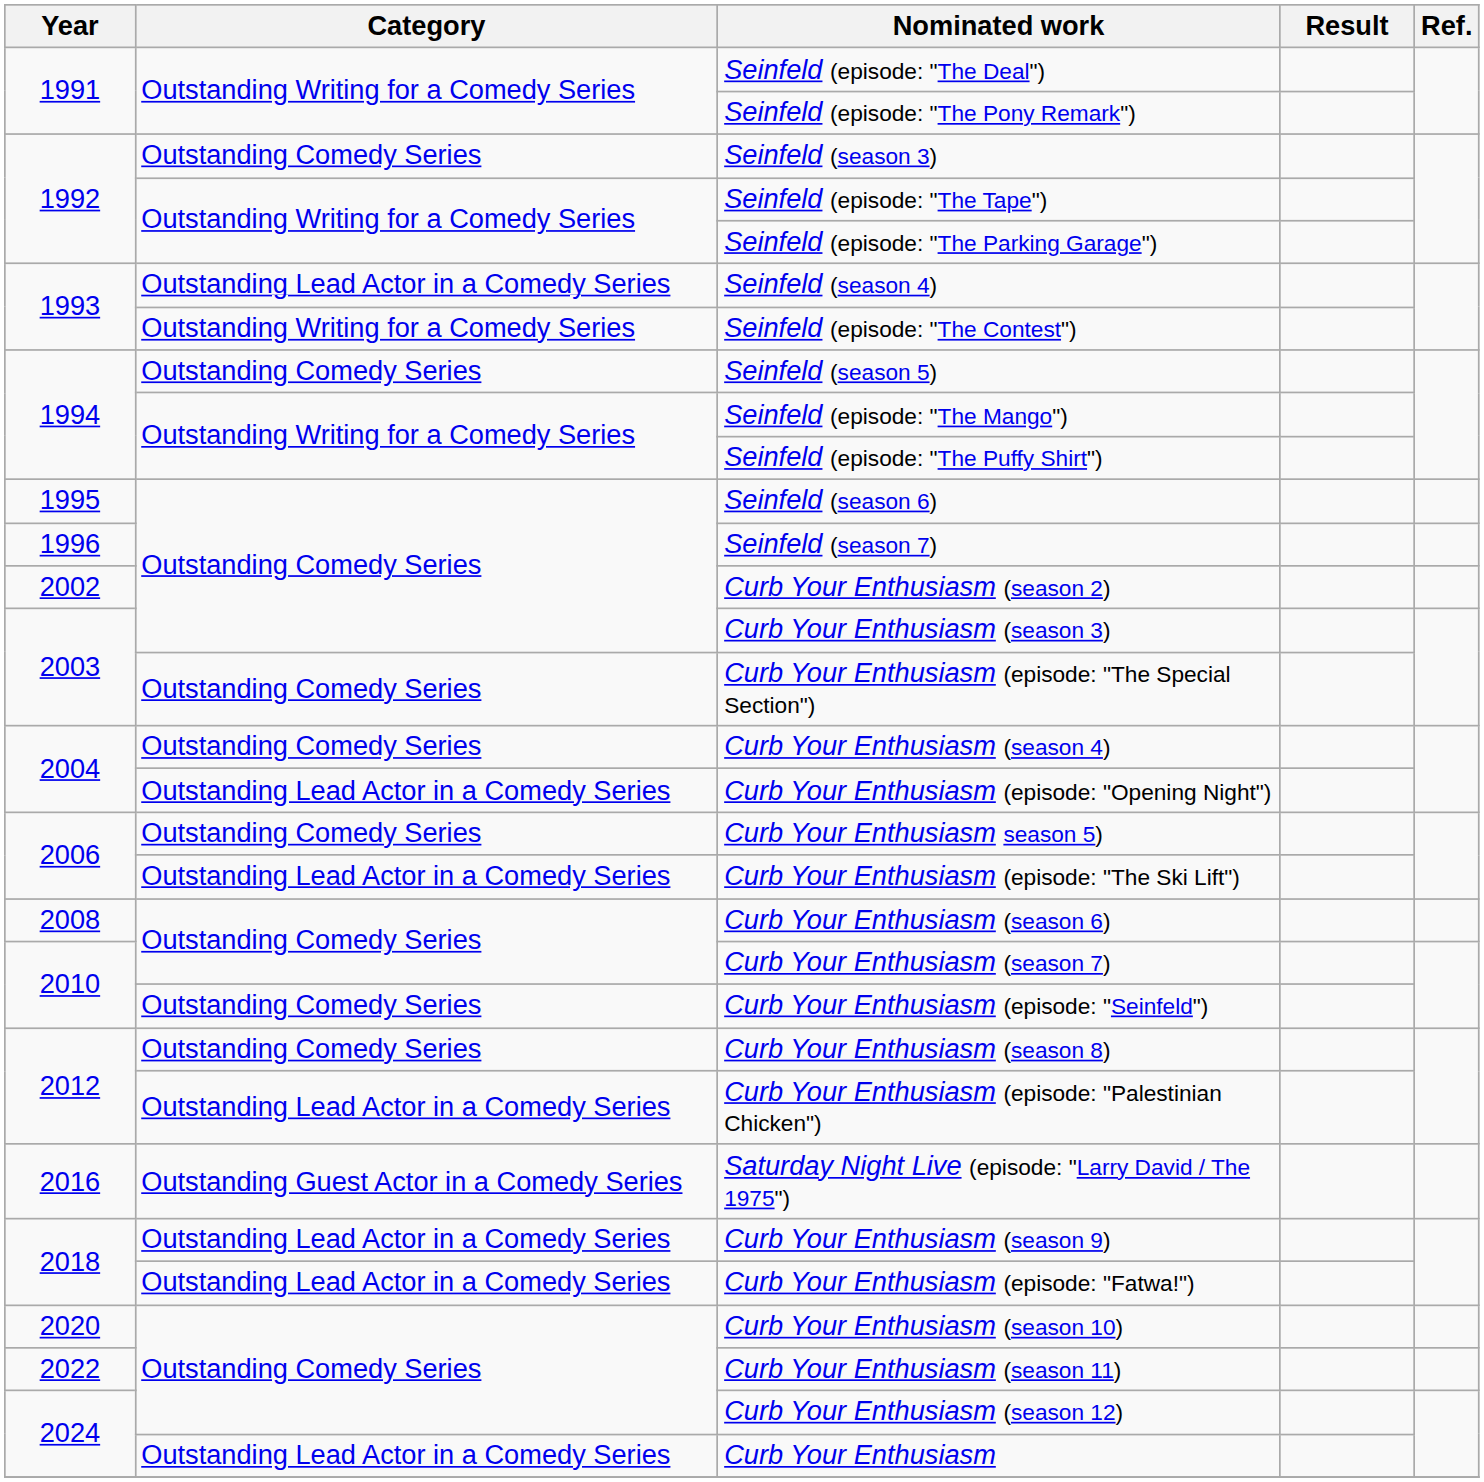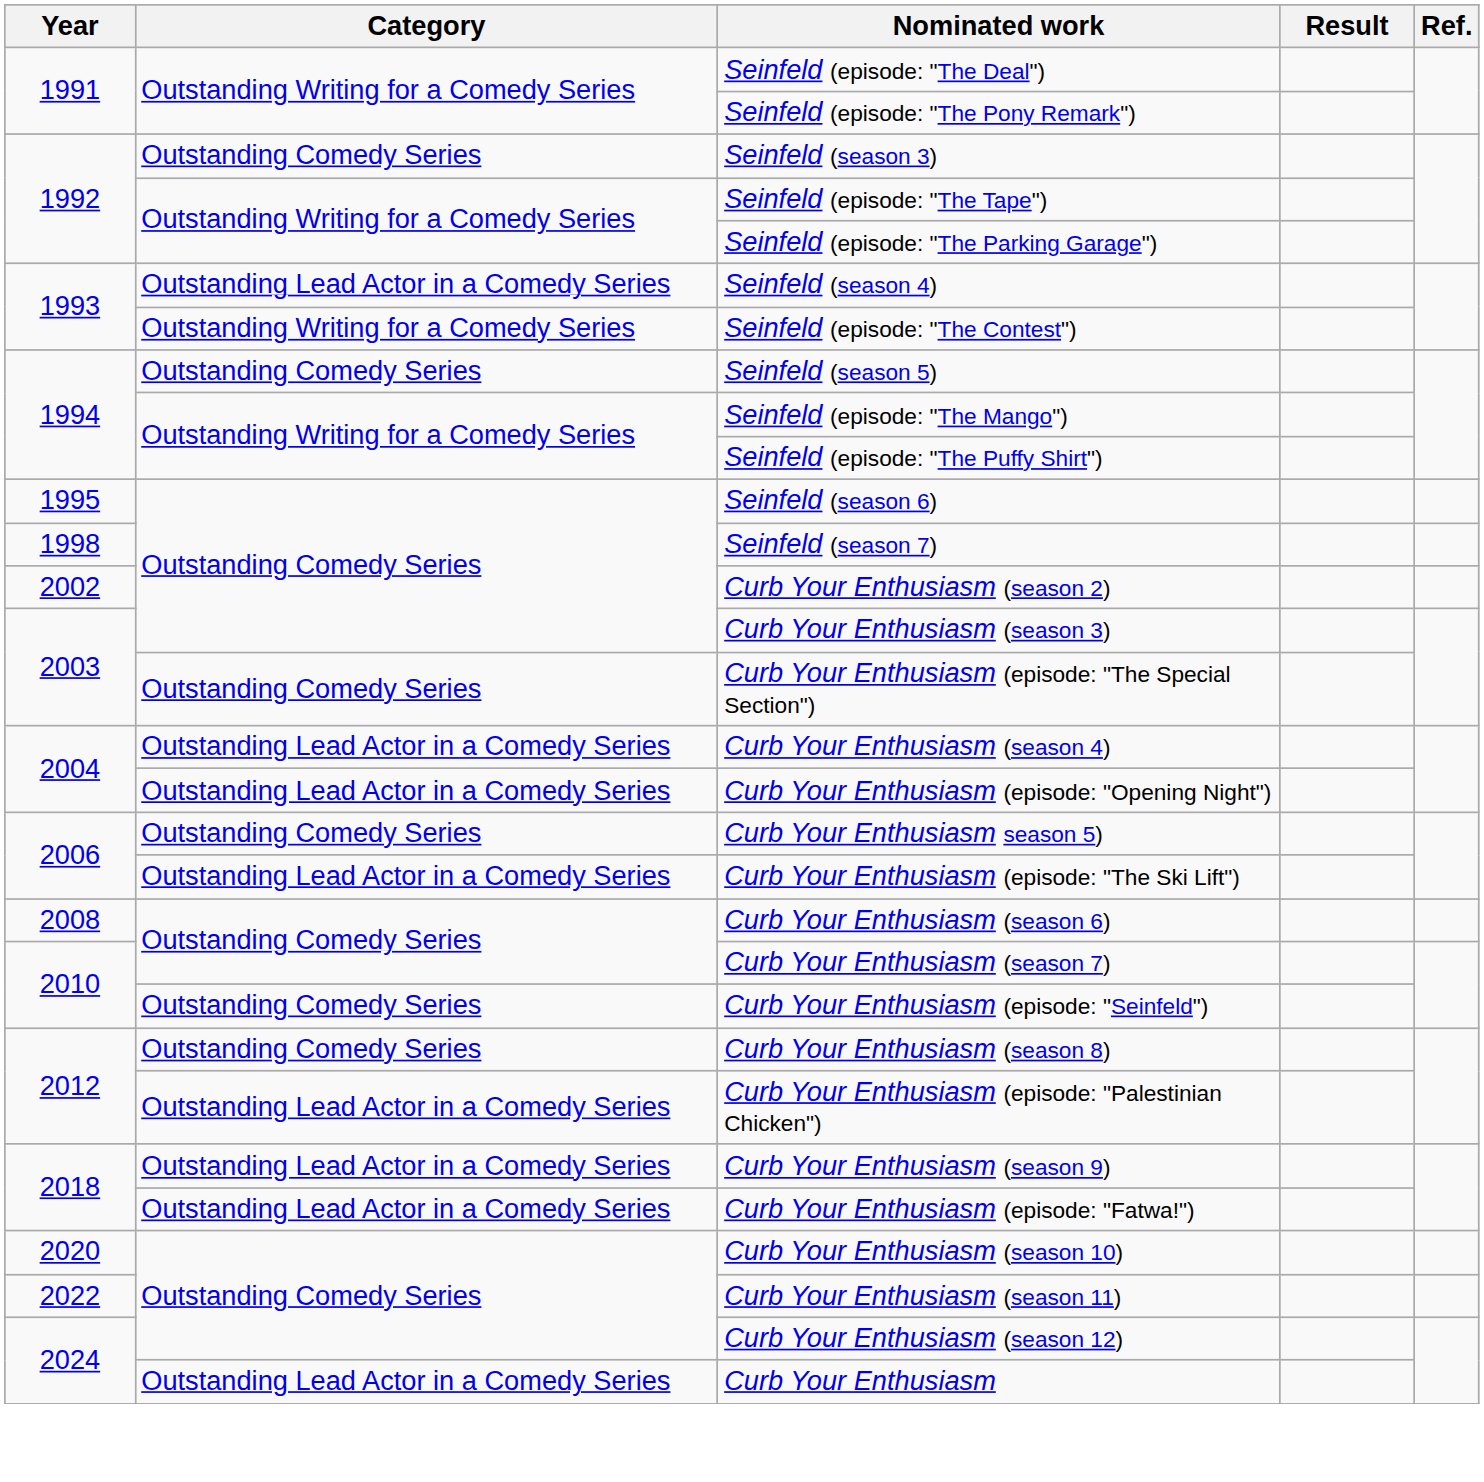Seinfeld (season 7) | Year: 1996 -> 1998
Curb Your Enthusiasm (season 4) | Category: Outstanding Comedy Series -> Outstanding Lead Actor in a Comedy Series
- row: 2016 | Outstanding Guest Actor in a Comedy Series | Saturday Night Live (episode: "Larry David / The 1975")
